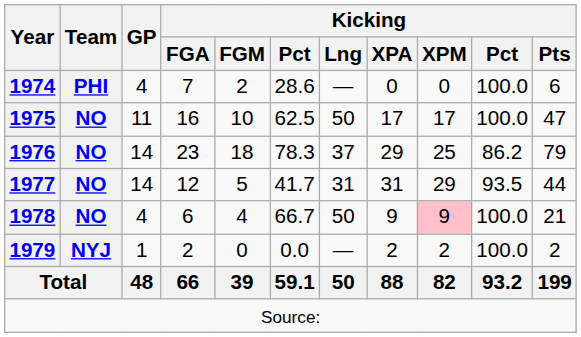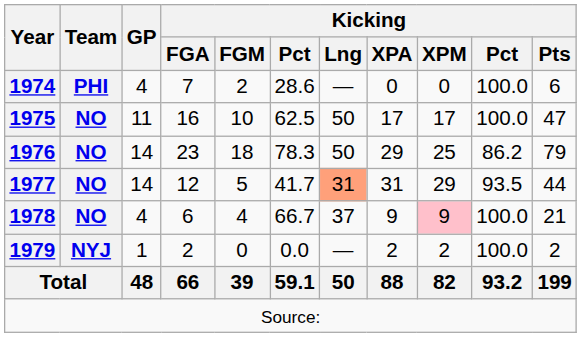1976 | Kicking / Lng: 37 -> 50
1977 | Kicking / Lng: no background -> lightsalmon background
1978 | Kicking / Lng: 50 -> 37
